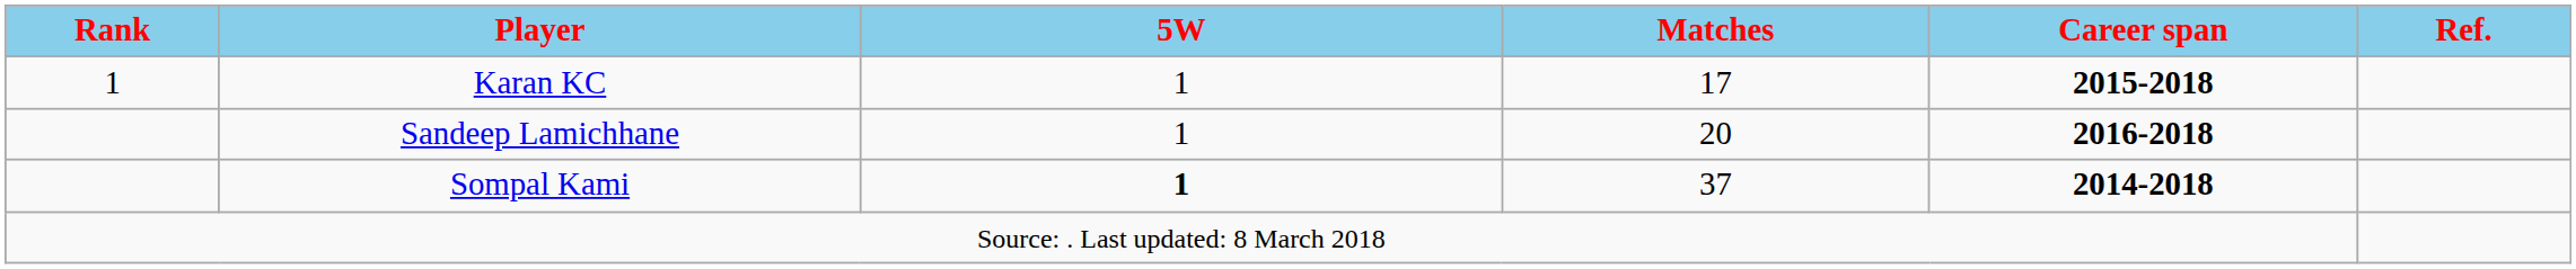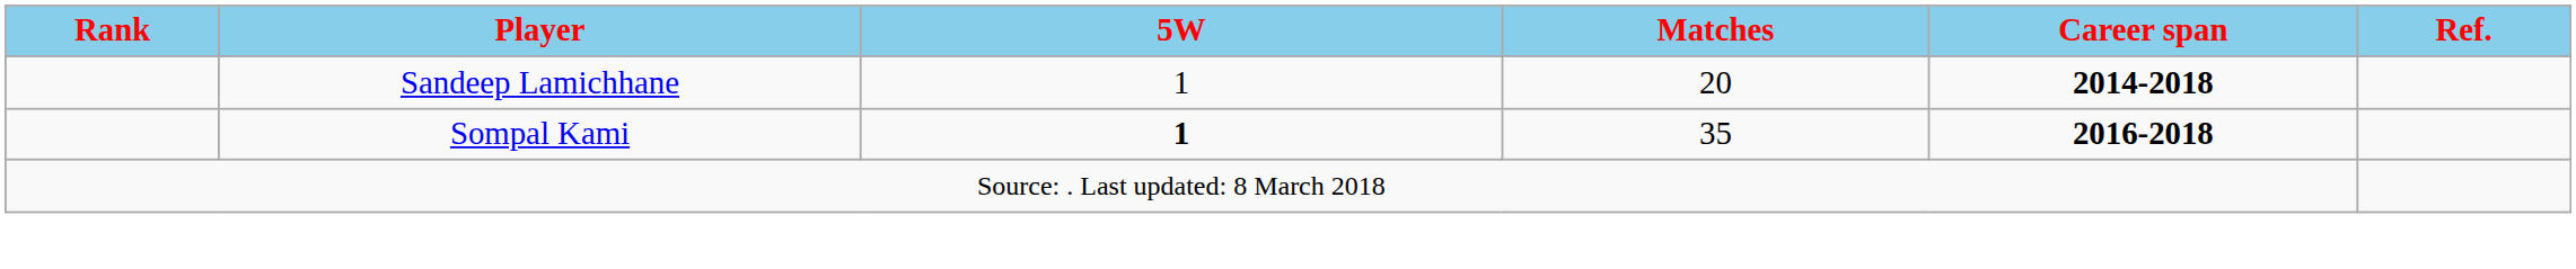- row: 1 | Karan KC | 1 | 17 | 2015-2018
Sandeep Lamichhane | Career span: 2016-2018 -> 2014-2018
Sompal Kami | Matches: 37 -> 35
Sompal Kami | Career span: 2014-2018 -> 2016-2018
